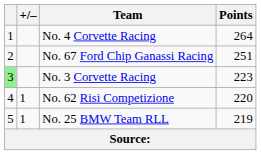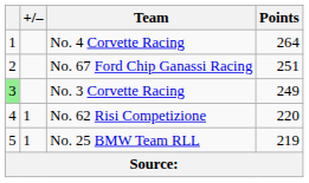No. 3 Corvette Racing | Points: 223 -> 249
